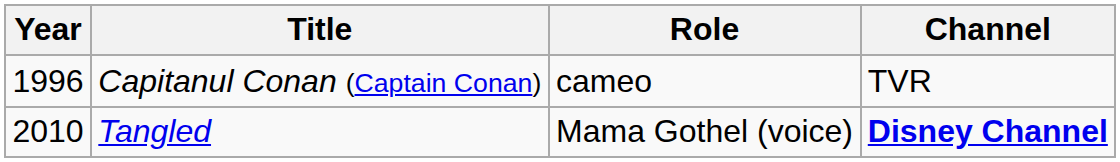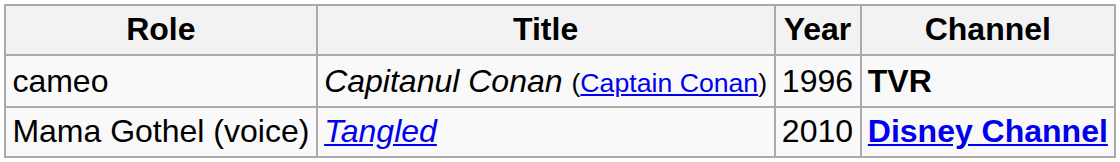columns swapped: Year <-> Role
Capitanul Conan (Captain Conan) | Channel: normal -> bold
